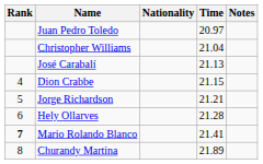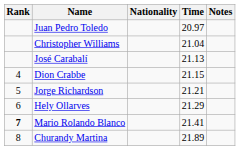Hely Ollarves | Time: 21.28 -> 21.29
